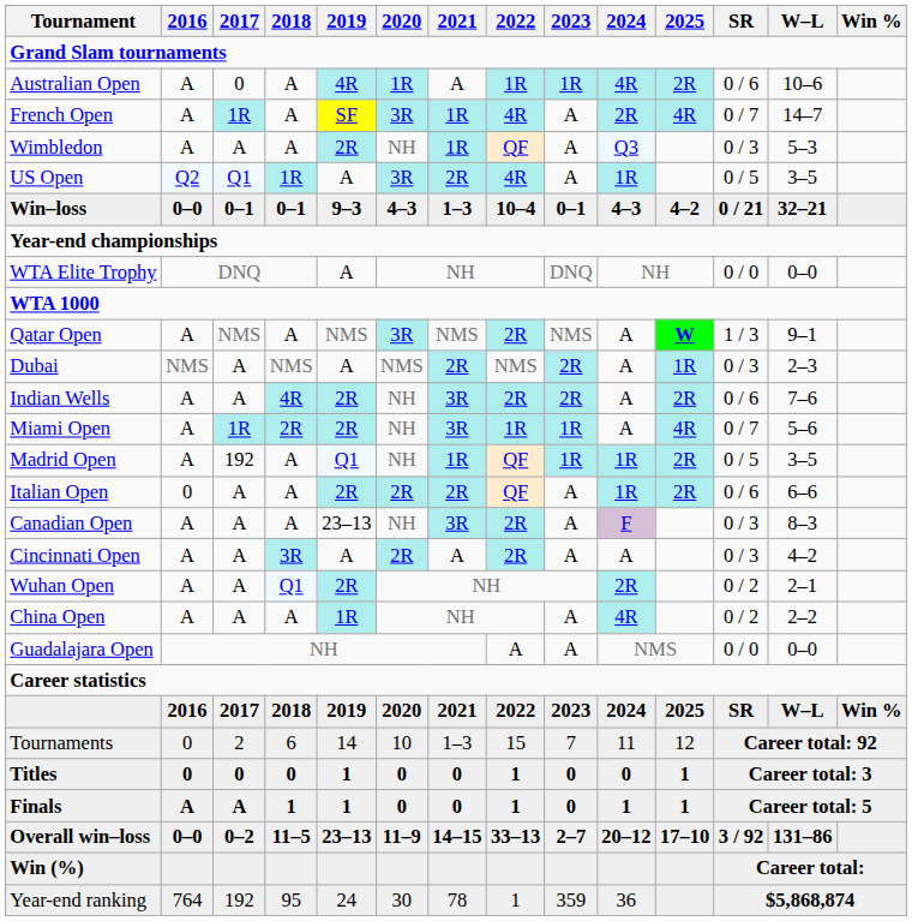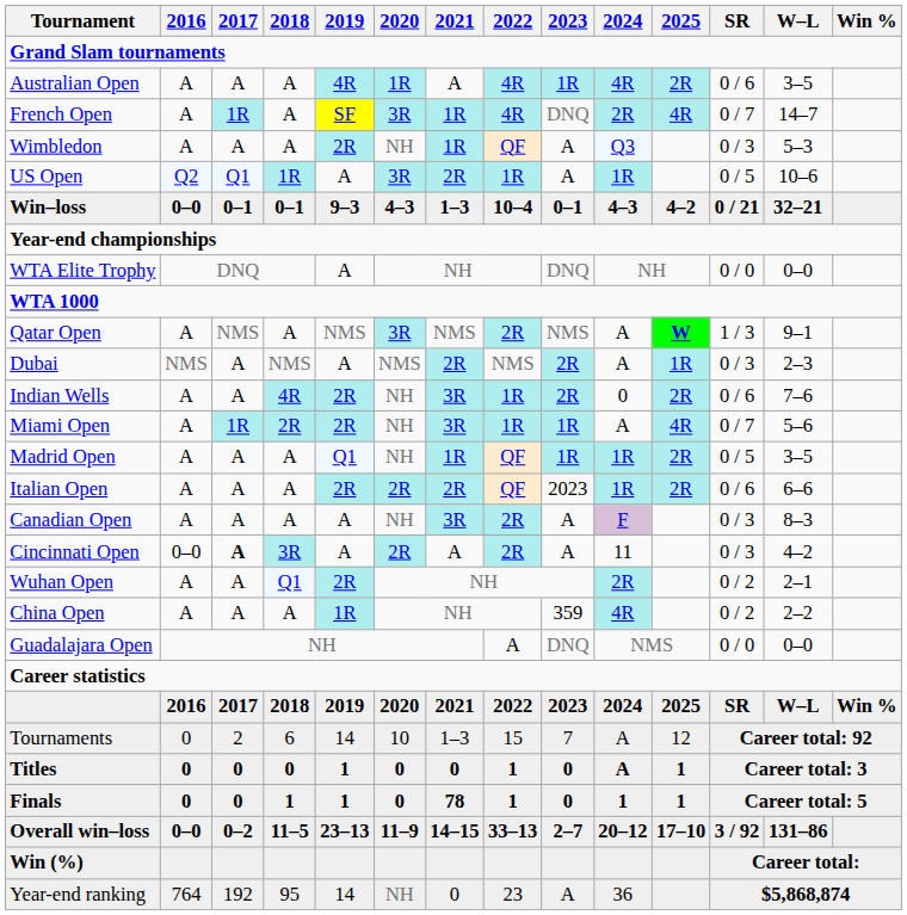Australian Open | 2017: 0 -> A
Australian Open | 2022: 1R -> 4R
Australian Open | W–L: 10–6 -> 3–5
French Open | 2023: A -> DNQ
US Open | 2022: 4R -> 1R
US Open | W–L: 3–5 -> 10–6
Indian Wells | 2022: 2R -> 1R
Indian Wells | 2024: A -> 0
Madrid Open | 2017: 192 -> A
Italian Open | 2016: 0 -> A
Italian Open | 2023: A -> 2023
Canadian Open | 2019: 23–13 -> A
Cincinnati Open | 2016: A -> 0–0
Cincinnati Open | 2017: normal -> bold
Cincinnati Open | 2024: A -> 11
China Open | 2023: A -> 359
Guadalajara Open | 2023: A -> DNQ
Tournaments | 2024: 11 -> A
Titles | 2024: 0 -> A
Finals | 2016: A -> 0
Finals | 2017: A -> 0
Finals | 2021: 0 -> 78
Year-end ranking | 2019: 24 -> 14
Year-end ranking | 2020: 30 -> NH
Year-end ranking | 2021: 78 -> 0
Year-end ranking | 2022: 1 -> 23
Year-end ranking | 2023: 359 -> A
